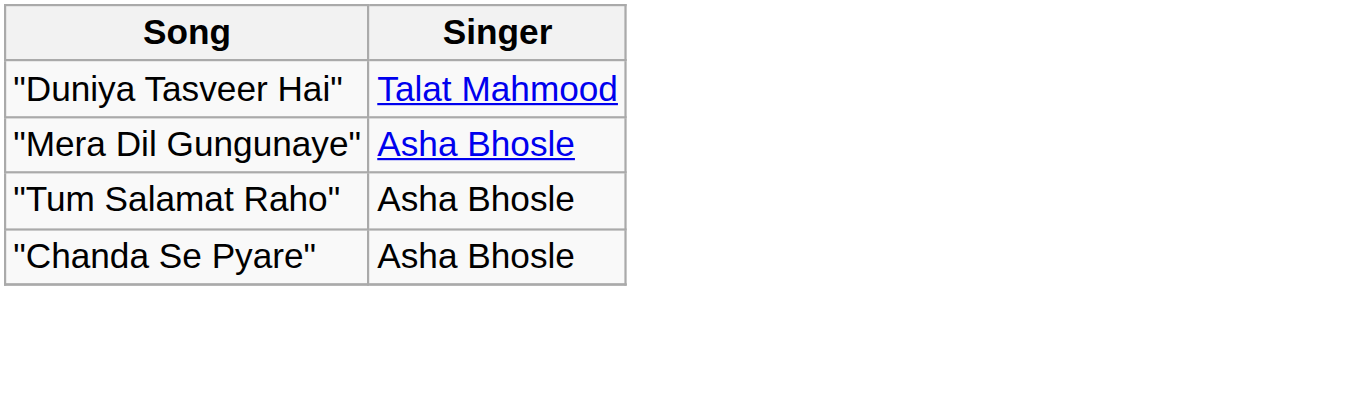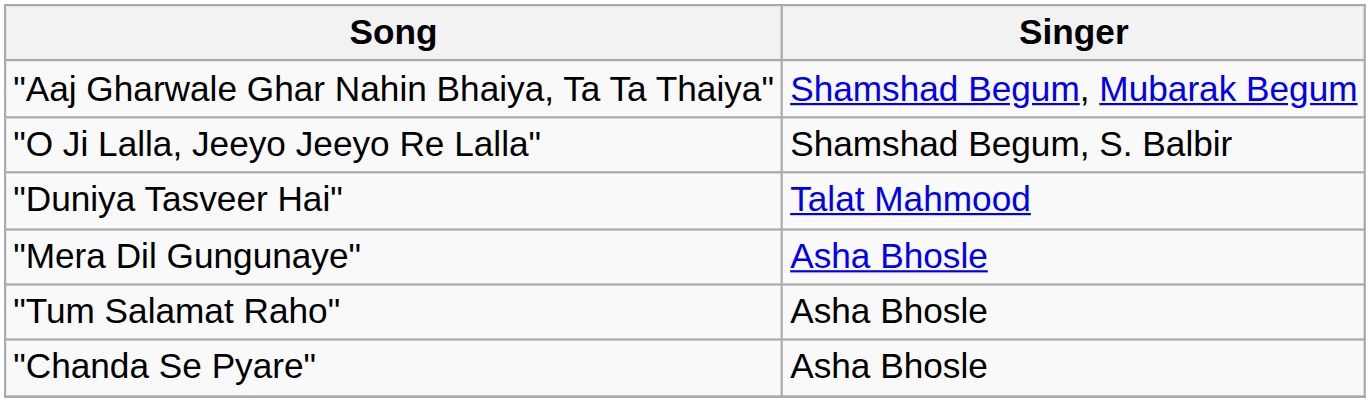+ row: "Aaj Gharwale Ghar Nahin Bhaiya, Ta Ta Thaiya" | Shamshad Begum, Mubarak Begum
+ row: "O Ji Lalla, Jeeyo Jeeyo Re Lalla" | Shamshad Begum, S. Balbir
